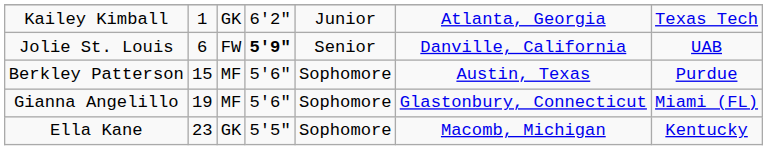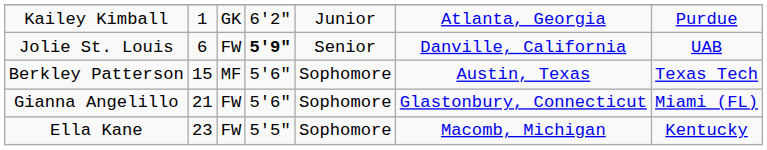Kailey Kimball | column 7: Texas Tech -> Purdue
Berkley Patterson | column 7: Purdue -> Texas Tech
Gianna Angelillo | column 2: 19 -> 21
Gianna Angelillo | column 3: MF -> FW
Ella Kane | column 3: GK -> FW
